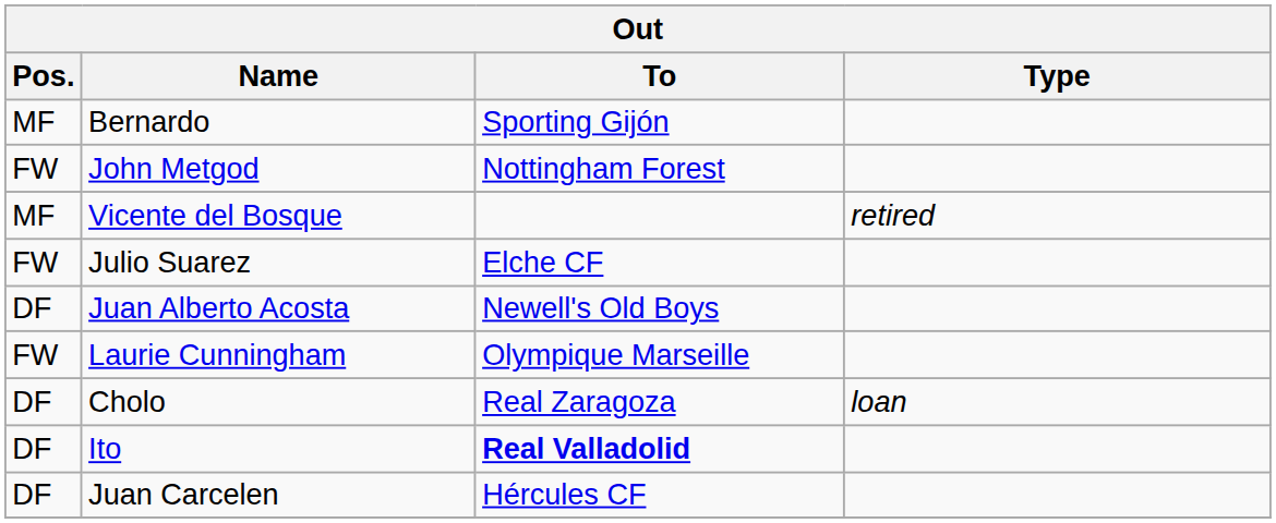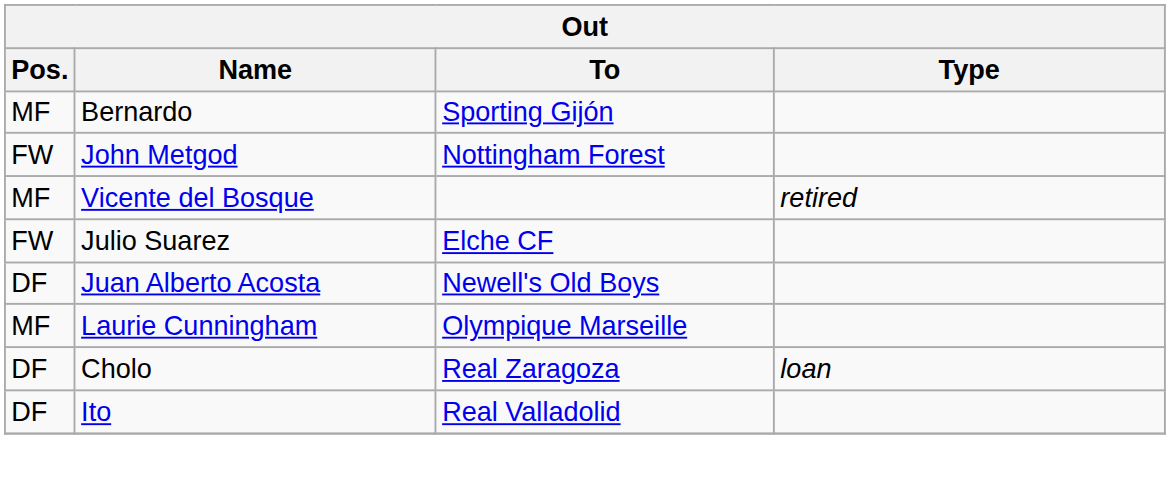Laurie Cunningham | Pos.: FW -> MF
Ito | To: bold -> normal
- row: DF | Juan Carcelen | Hércules CF
